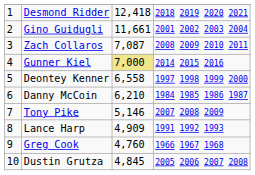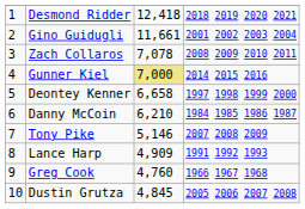Zach Collaros | column 3: 7,087 -> 7,078
Deontey Kenner | column 3: 6,558 -> 6,658
